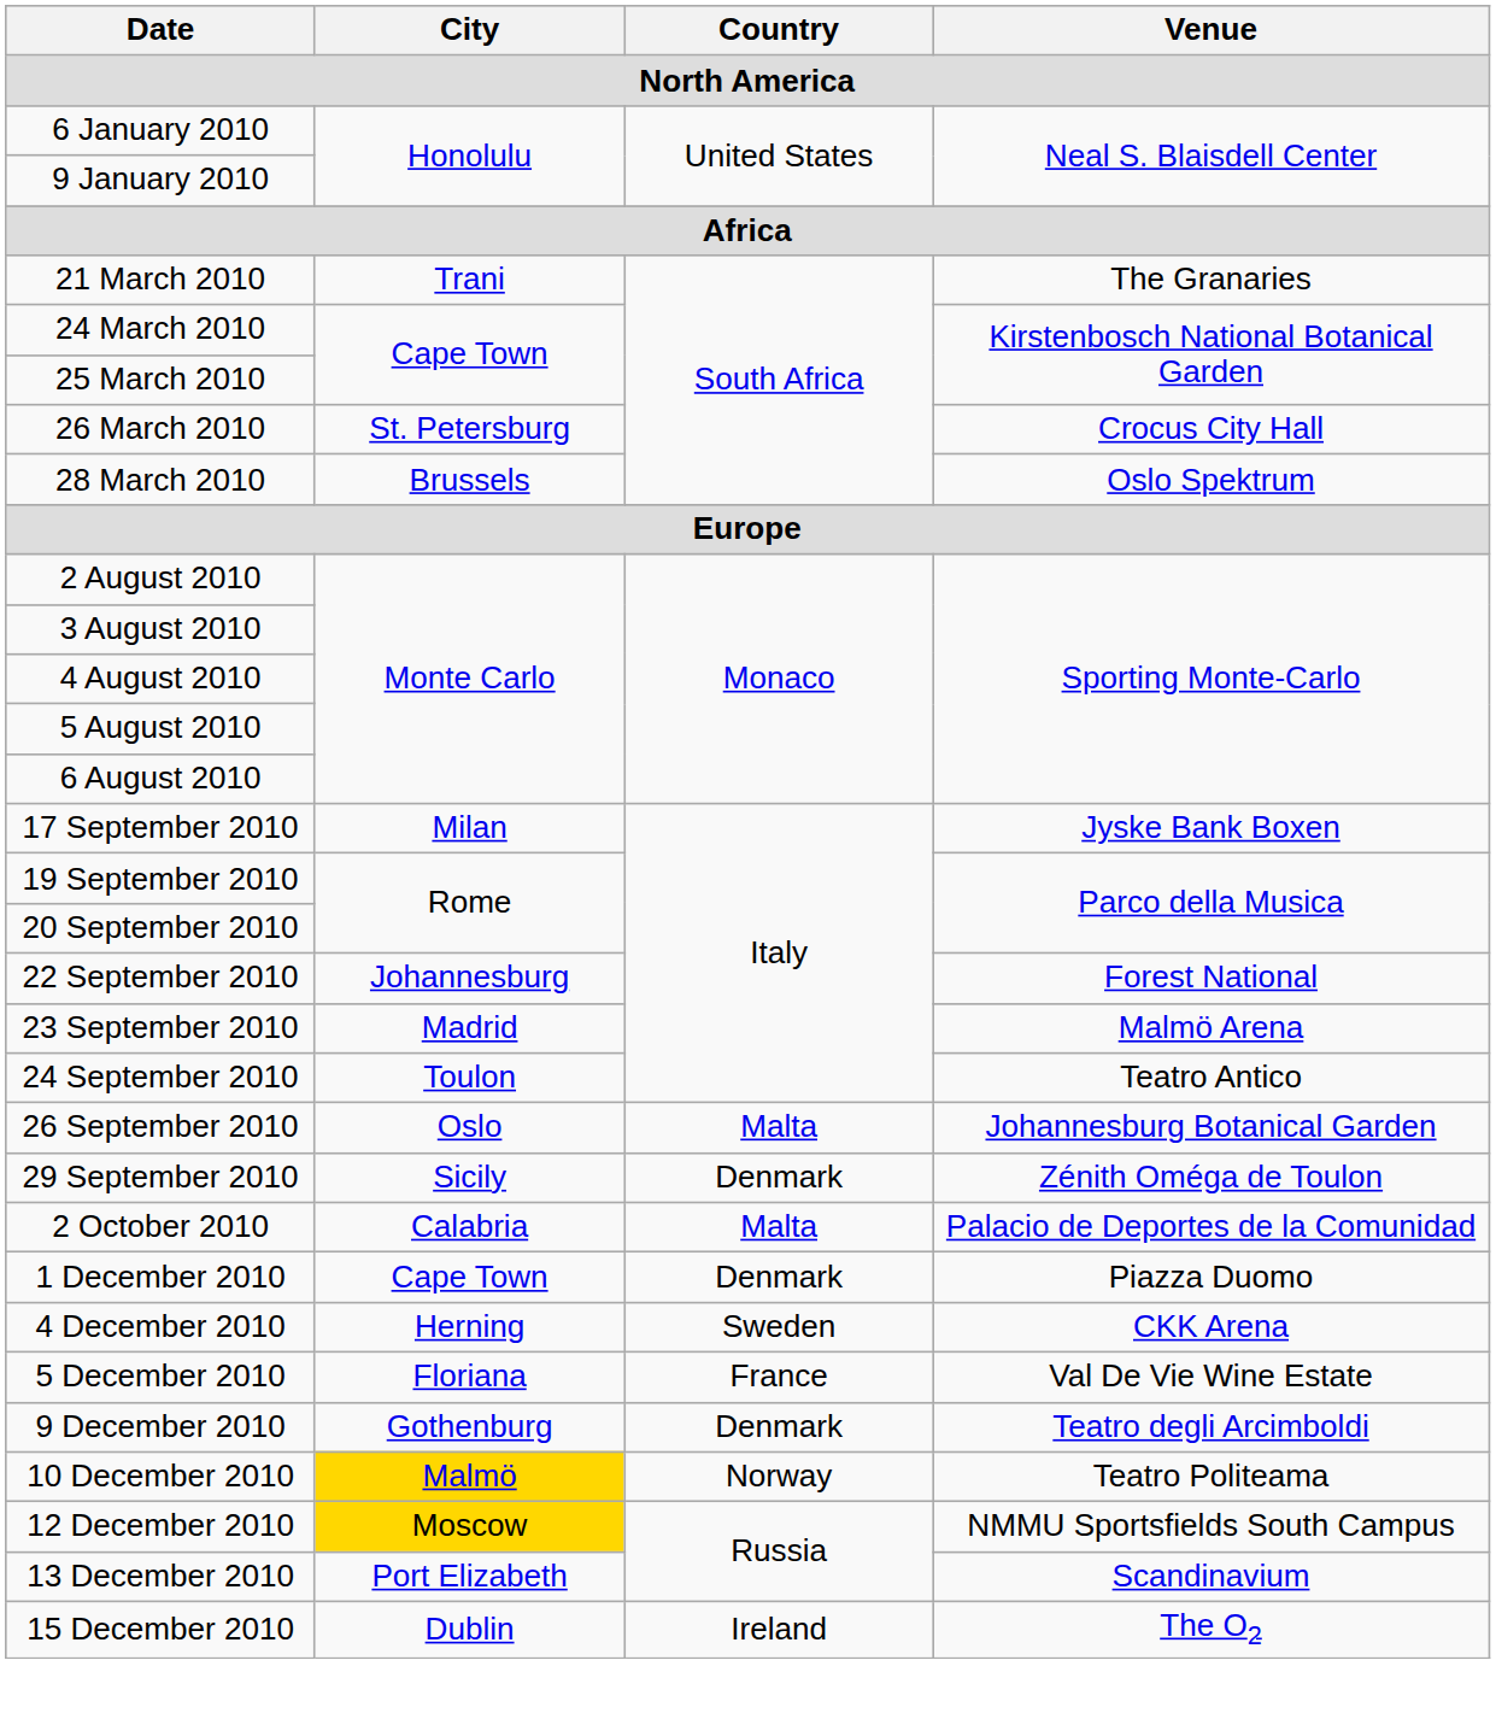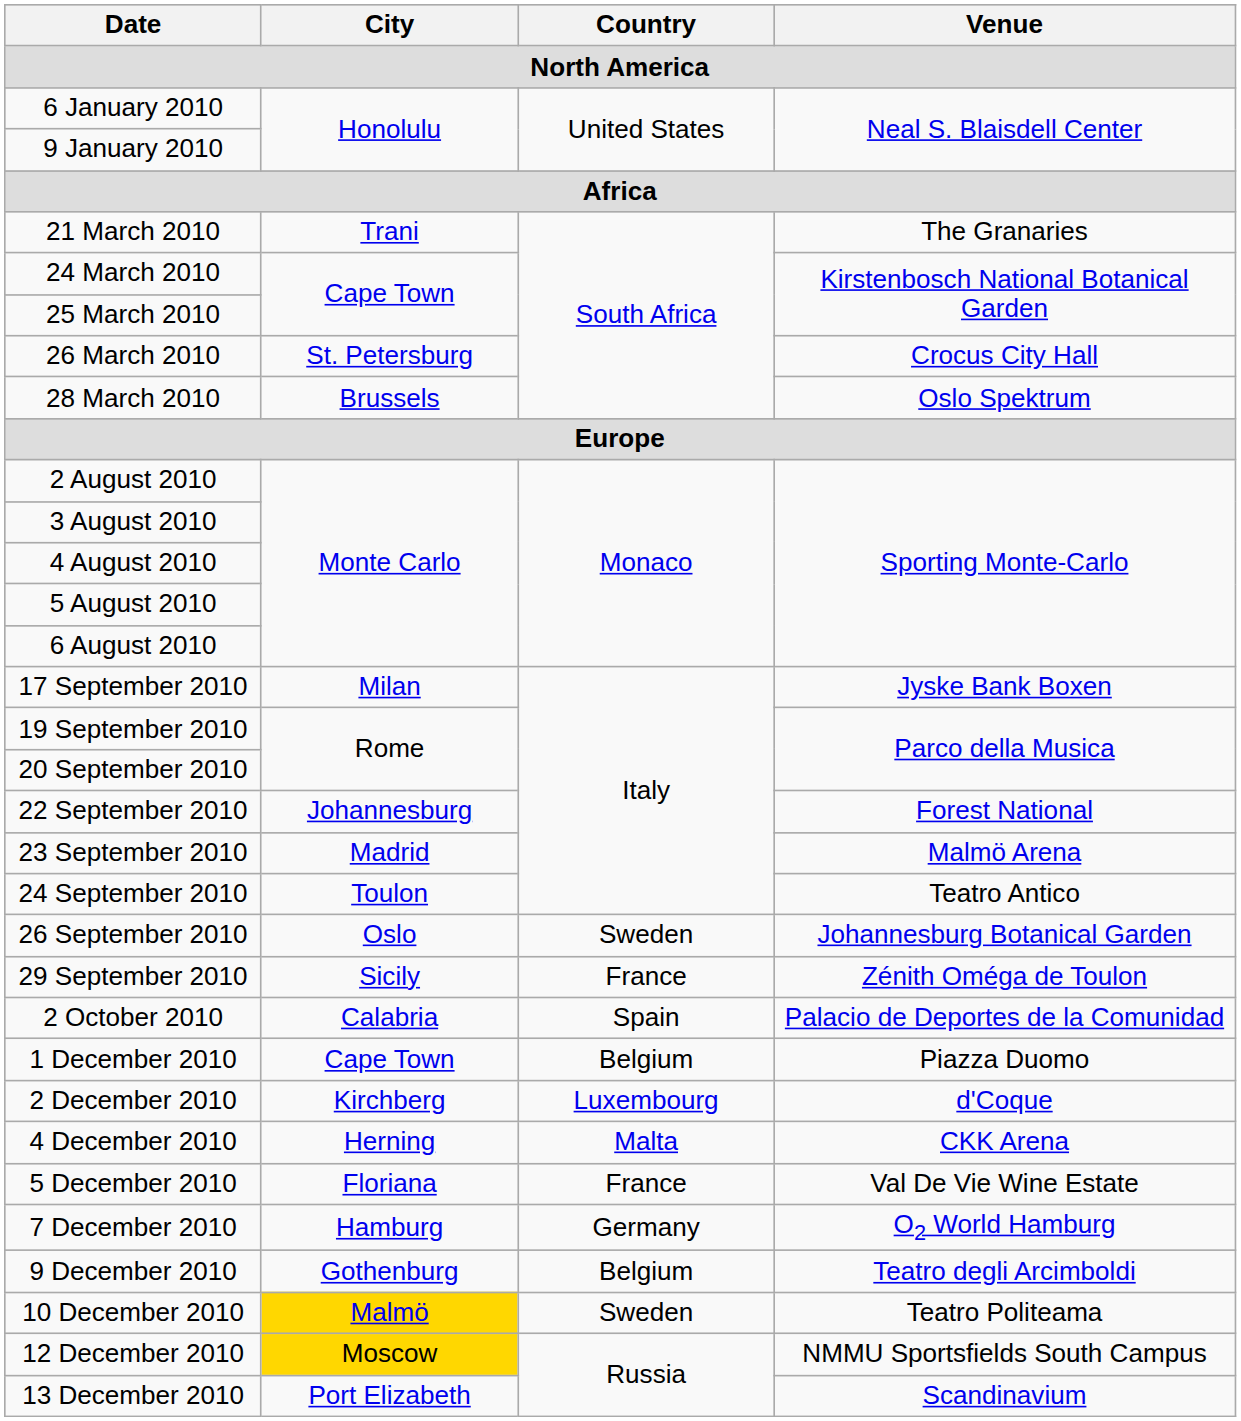26 September 2010 | Country: Malta -> Sweden
29 September 2010 | Country: Denmark -> France
2 October 2010 | Country: Malta -> Spain
1 December 2010 | Country: Denmark -> Belgium
+ row: 2 December 2010 | Kirchberg | Luxembourg | d'Coque
4 December 2010 | Country: Sweden -> Malta
+ row: 7 December 2010 | Hamburg | Germany | O2 World Hamburg
9 December 2010 | Country: Denmark -> Belgium
10 December 2010 | Country: Norway -> Sweden
- row: 15 December 2010 | Dublin | Ireland | The O2
